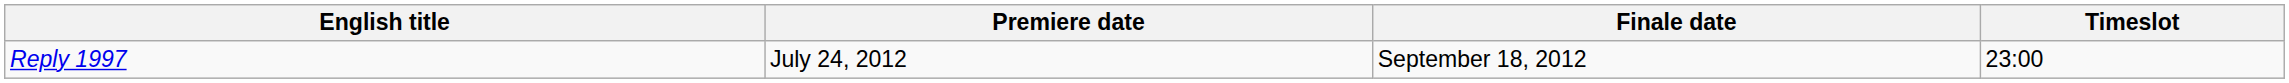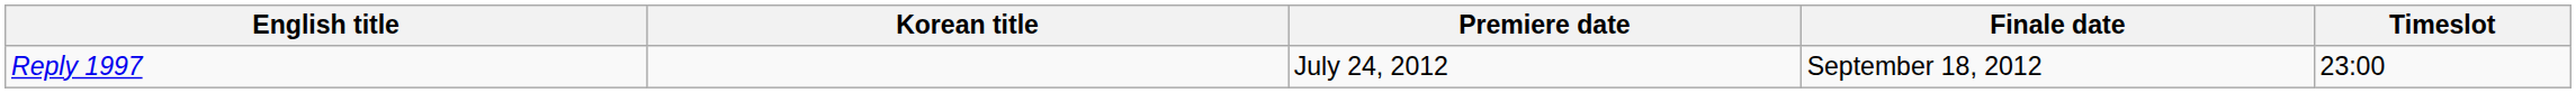+ column: Korean title
